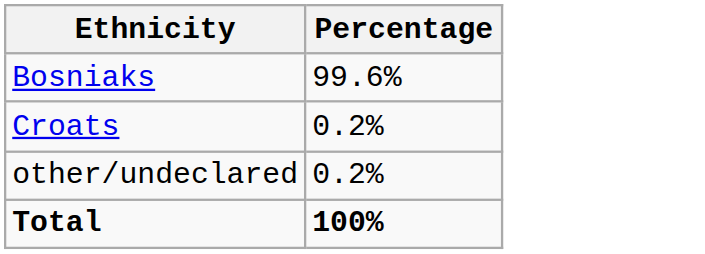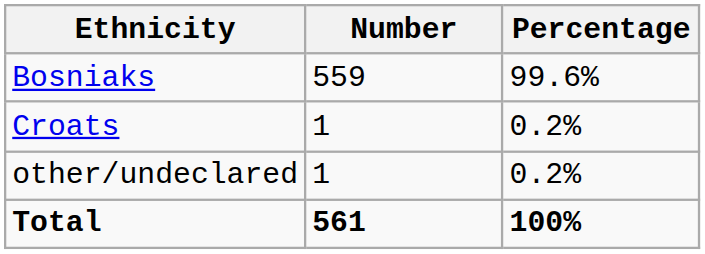+ column: Number | 559 | 1 | 1 | 561
